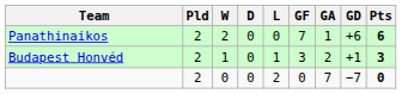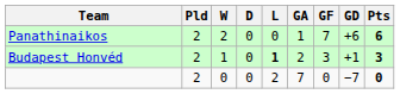columns swapped: GF <-> GA
Budapest Honvéd | L: normal -> bold
